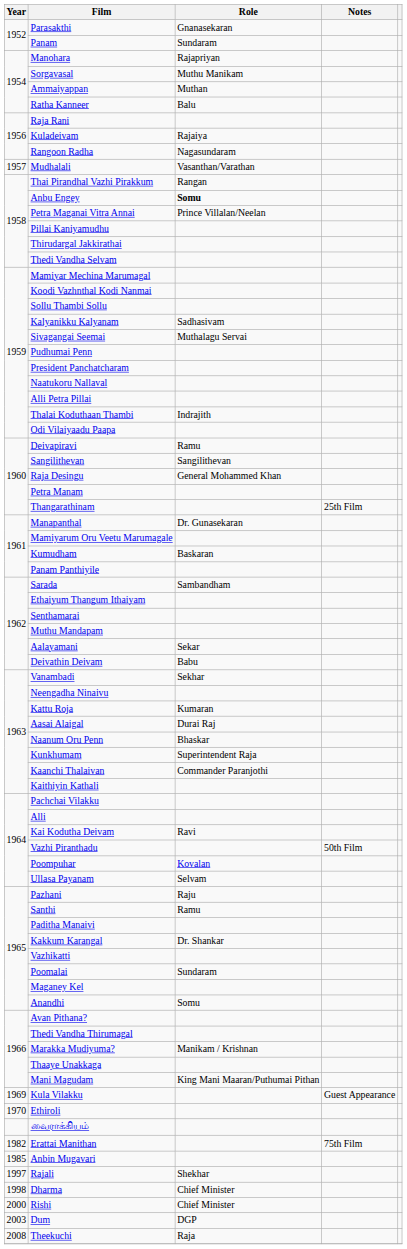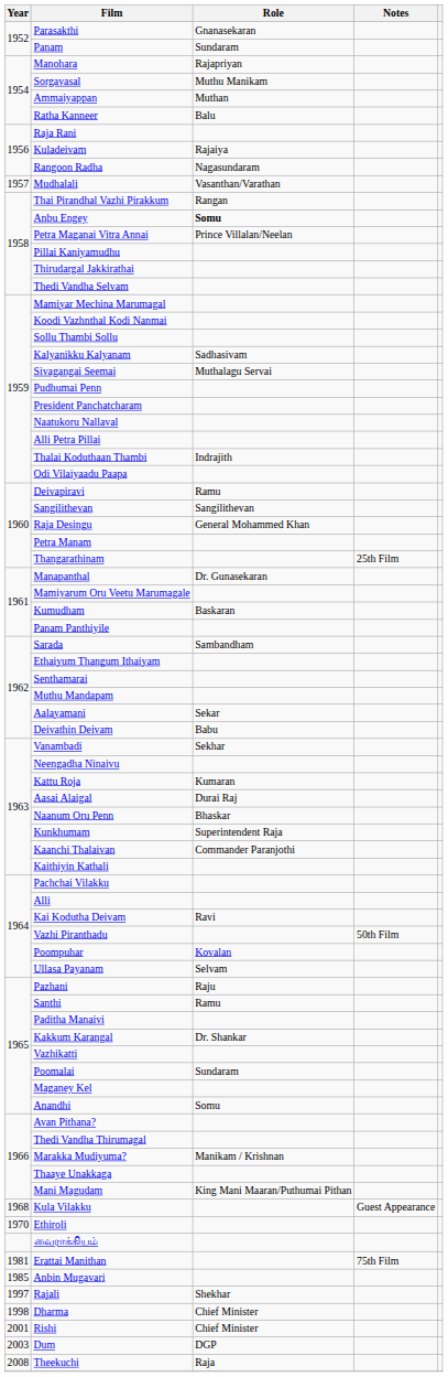Kula Vilakku | Year: 1969 -> 1968
Erattai Manithan | Year: 1982 -> 1981
Rishi | Year: 2000 -> 2001
